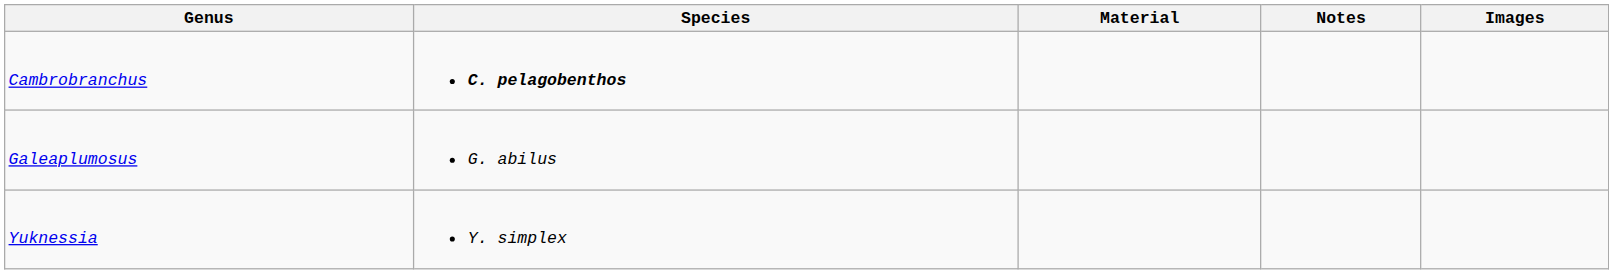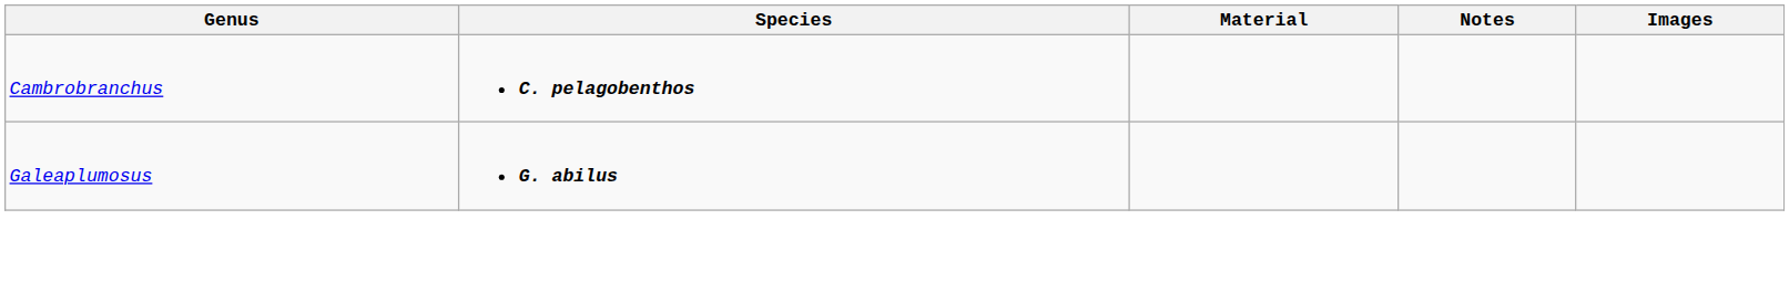Galeaplumosus | Species: normal -> bold
- row: Yuknessia | Y. simplex
